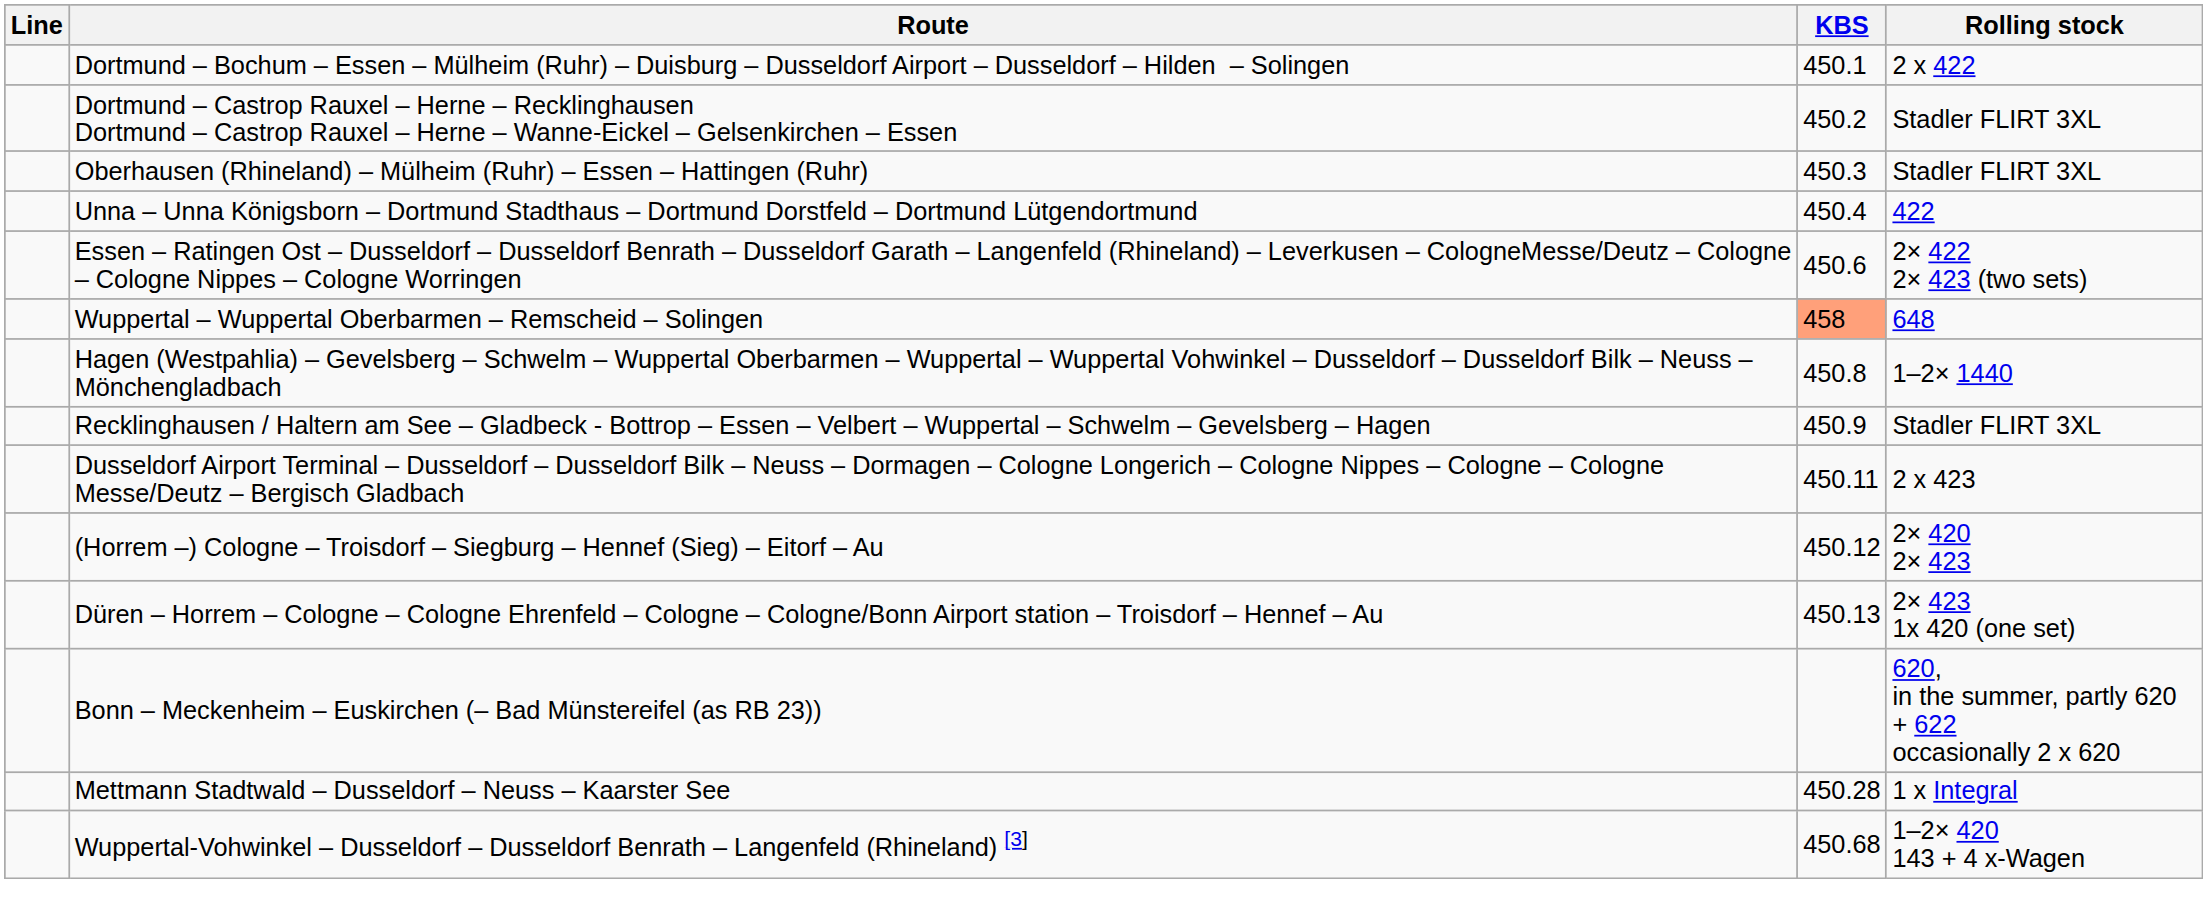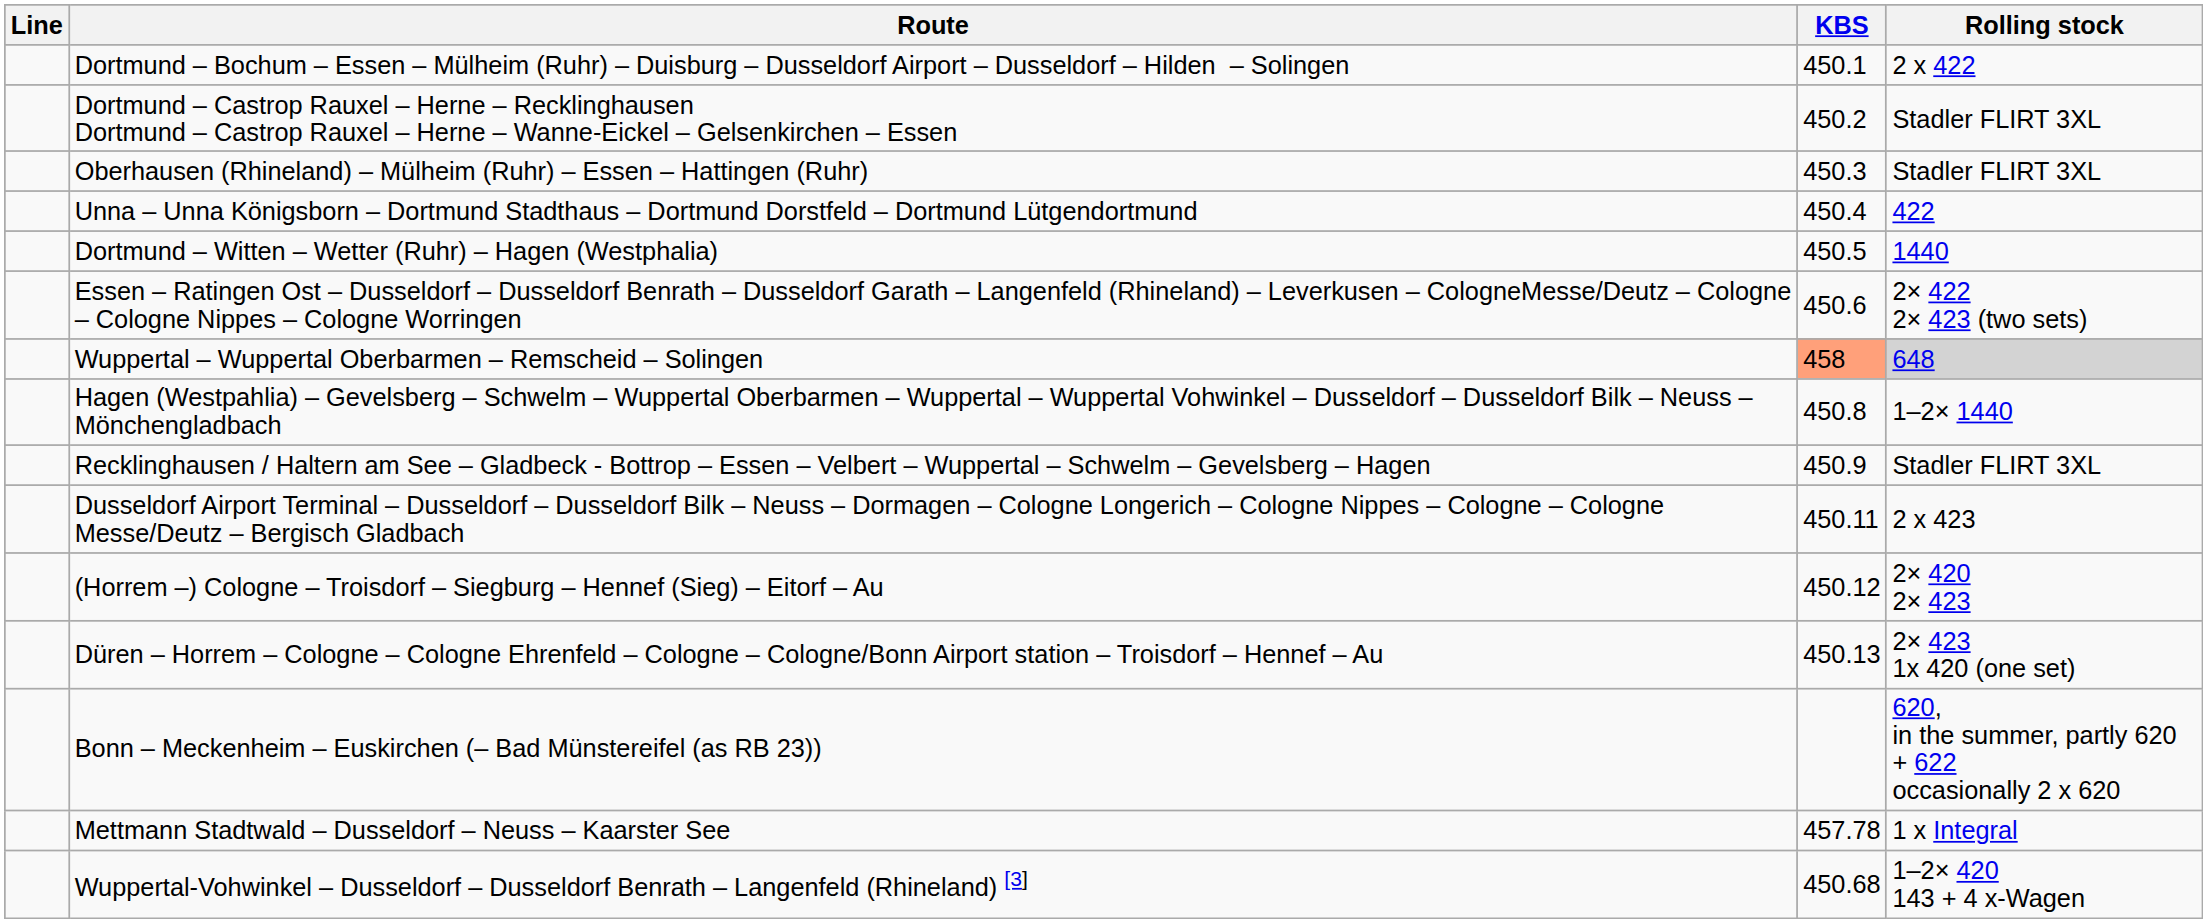+ row: Dortmund – Witten – Wetter (Ruhr) – Hagen (Westphalia) | 450.5 | 1440
Wuppertal – Wuppertal Oberbarmen – Remscheid – Solingen | Rolling stock: no background -> lightgrey background
Mettmann Stadtwald – Dusseldorf – Neuss – Kaarster See | KBS: 450.28 -> 457.78
